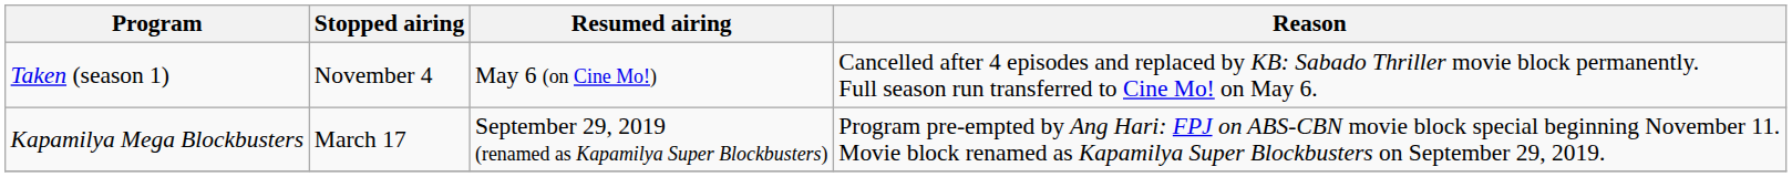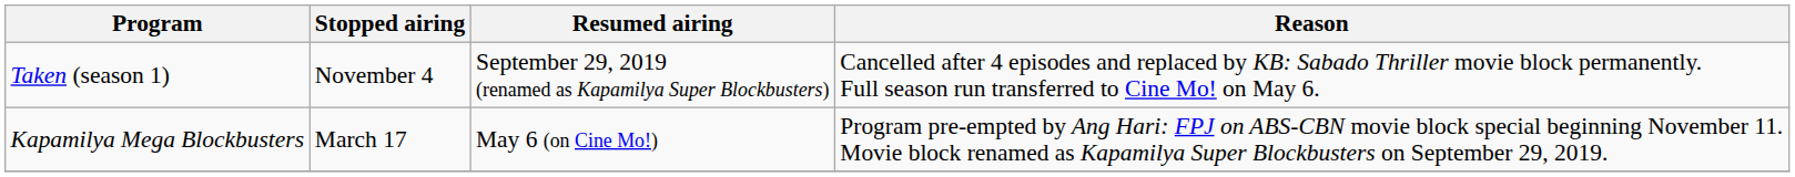Taken (season 1) | Resumed airing: May 6 (on Cine Mo!) -> September 29, 2019 (renamed as Kapamilya Super Blockbusters)
Kapamilya Mega Blockbusters | Resumed airing: September 29, 2019 (renamed as Kapamilya Super Blockbusters) -> May 6 (on Cine Mo!)
